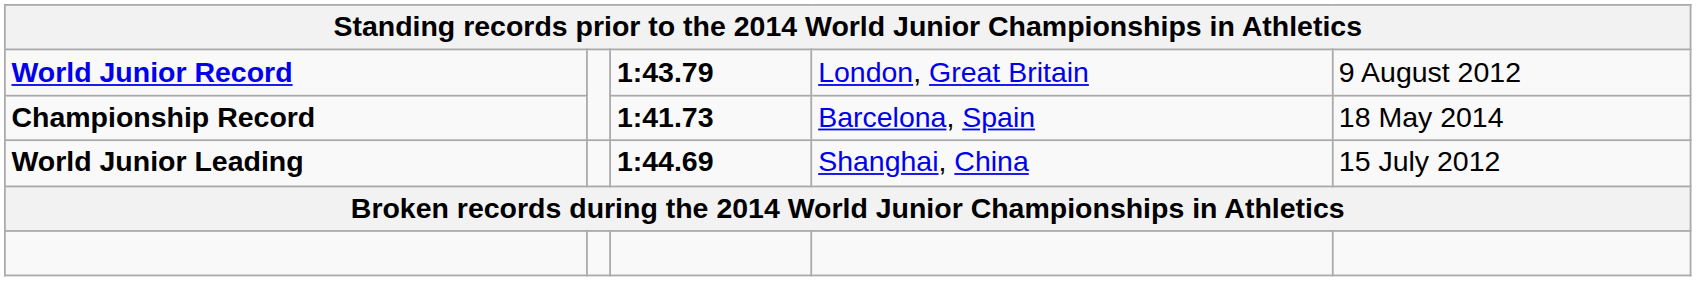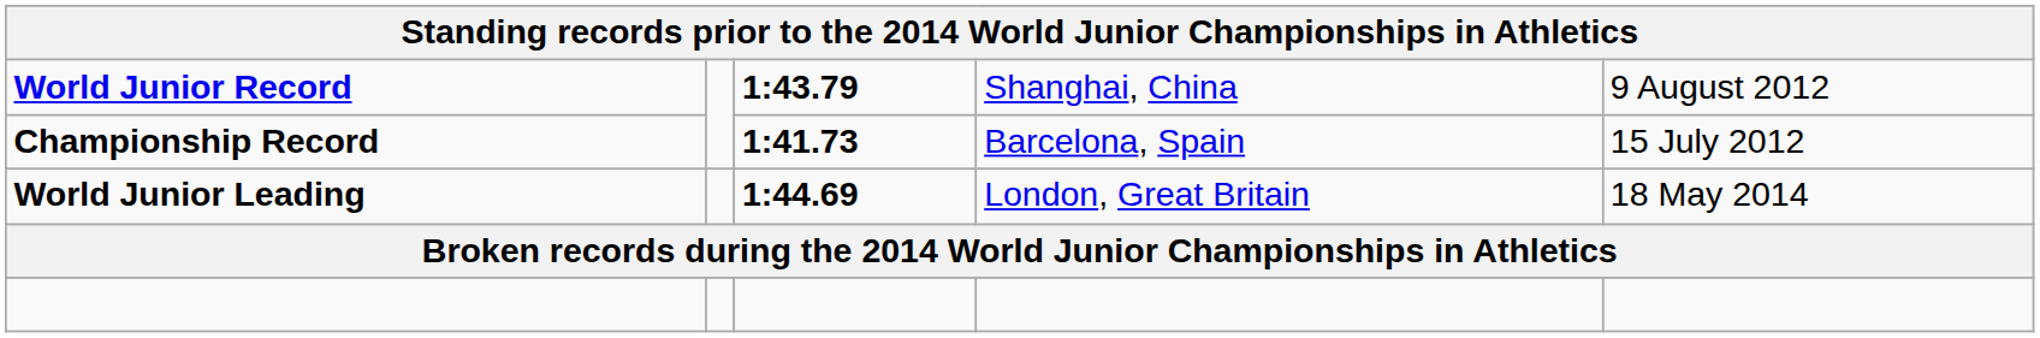World Junior Record | column 4: London, Great Britain -> Shanghai, China
Championship Record | column 5: 18 May 2014 -> 15 July 2012
World Junior Leading | column 4: Shanghai, China -> London, Great Britain
World Junior Leading | column 5: 15 July 2012 -> 18 May 2014
